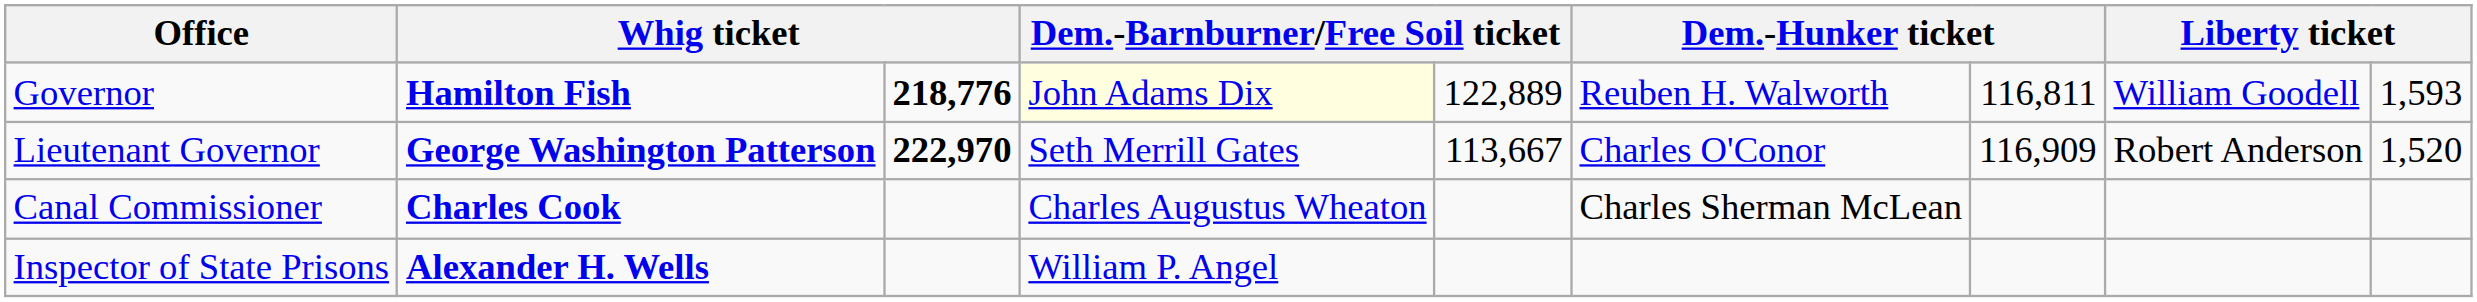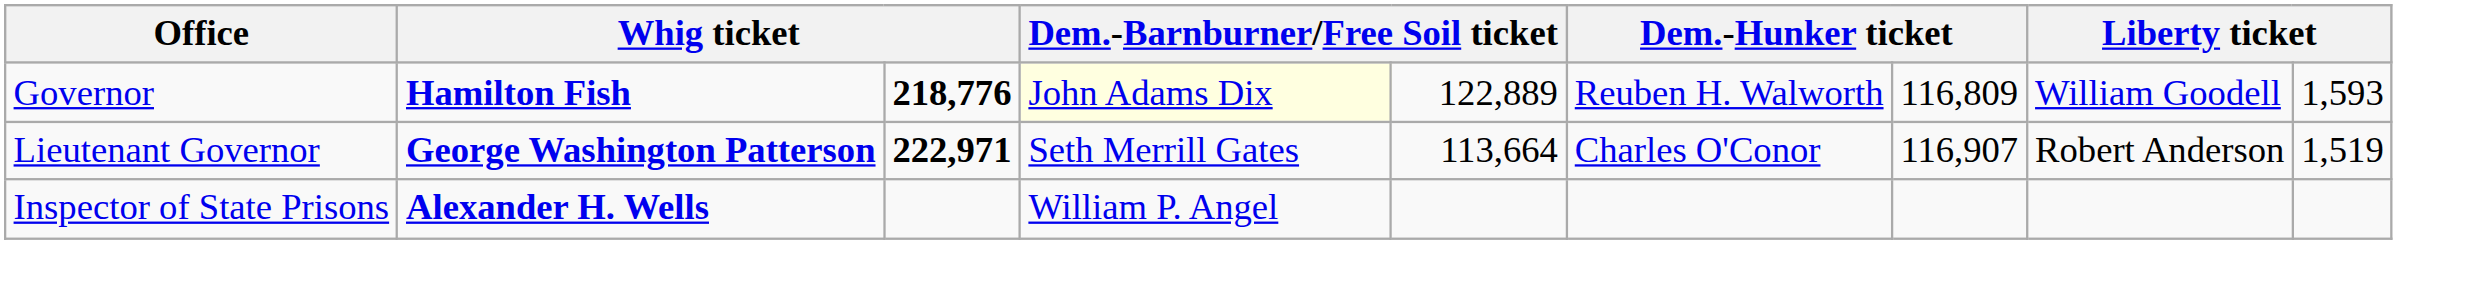Governor | column 7: 116,811 -> 116,809
Lieutenant Governor | column 3: 222,970 -> 222,971
Lieutenant Governor | column 5: 113,667 -> 113,664
Lieutenant Governor | column 7: 116,909 -> 116,907
Lieutenant Governor | column 9: 1,520 -> 1,519
- row: Canal Commissioner | Charles Cook | Charles Augustus Wheaton | Charles Sherman McLean
